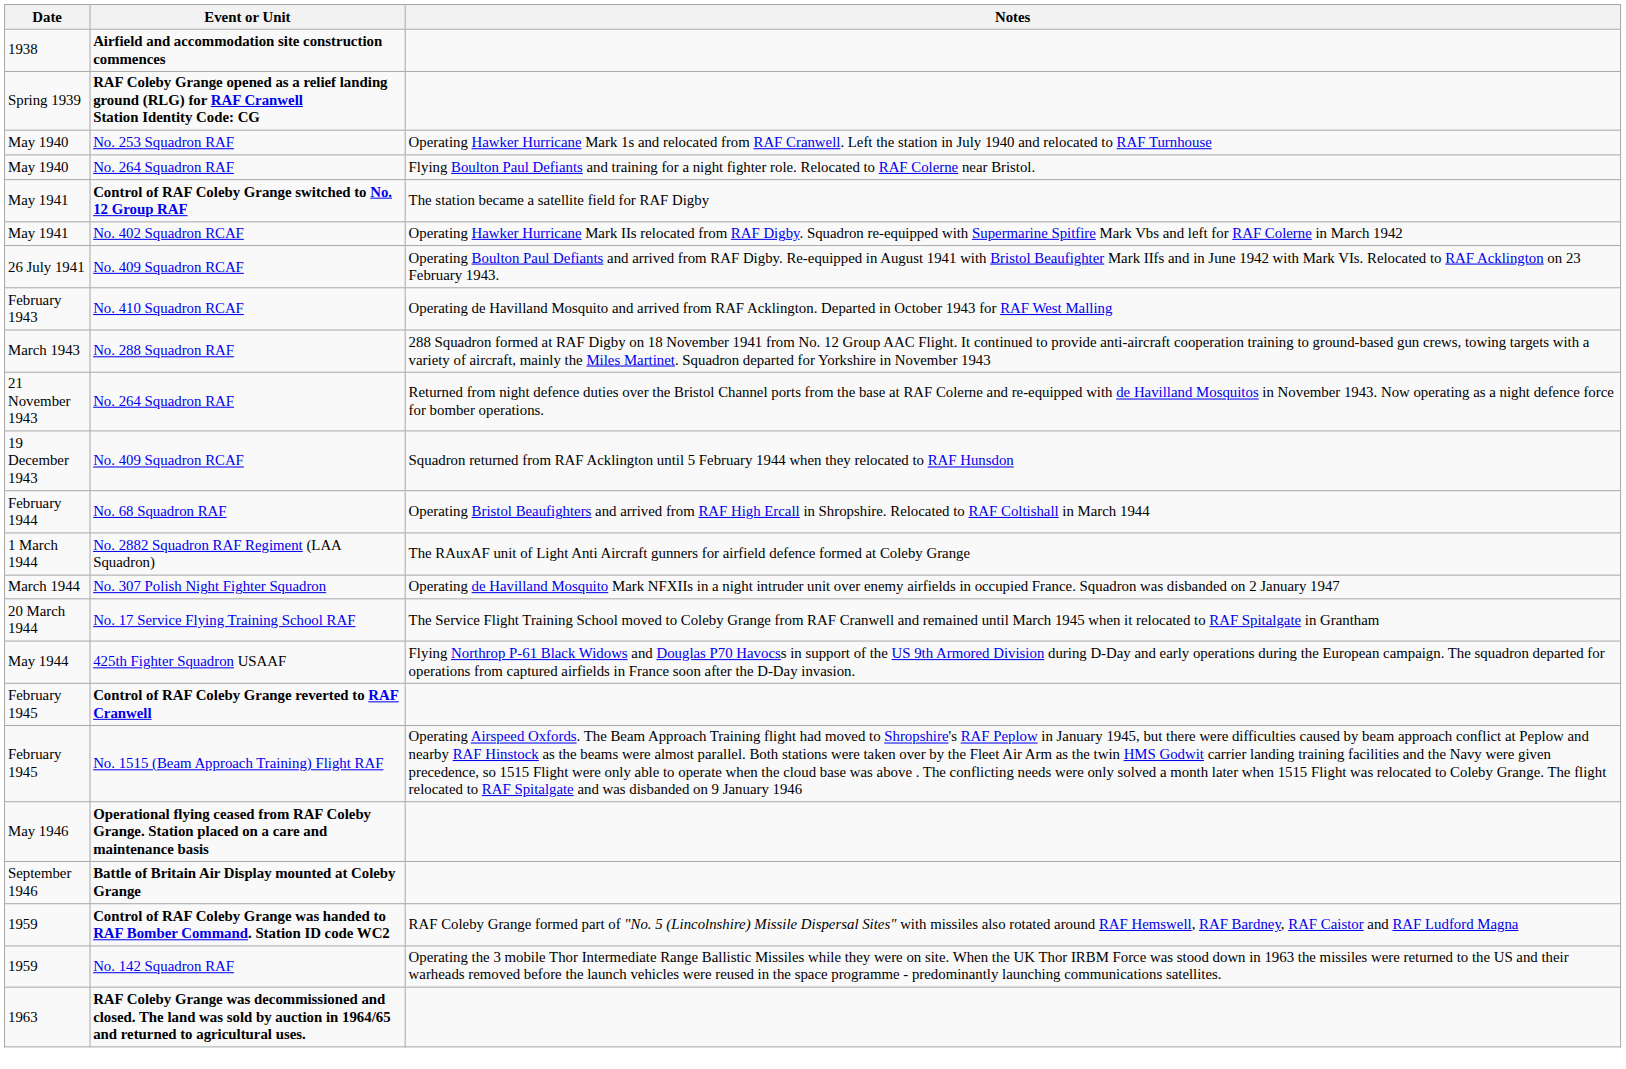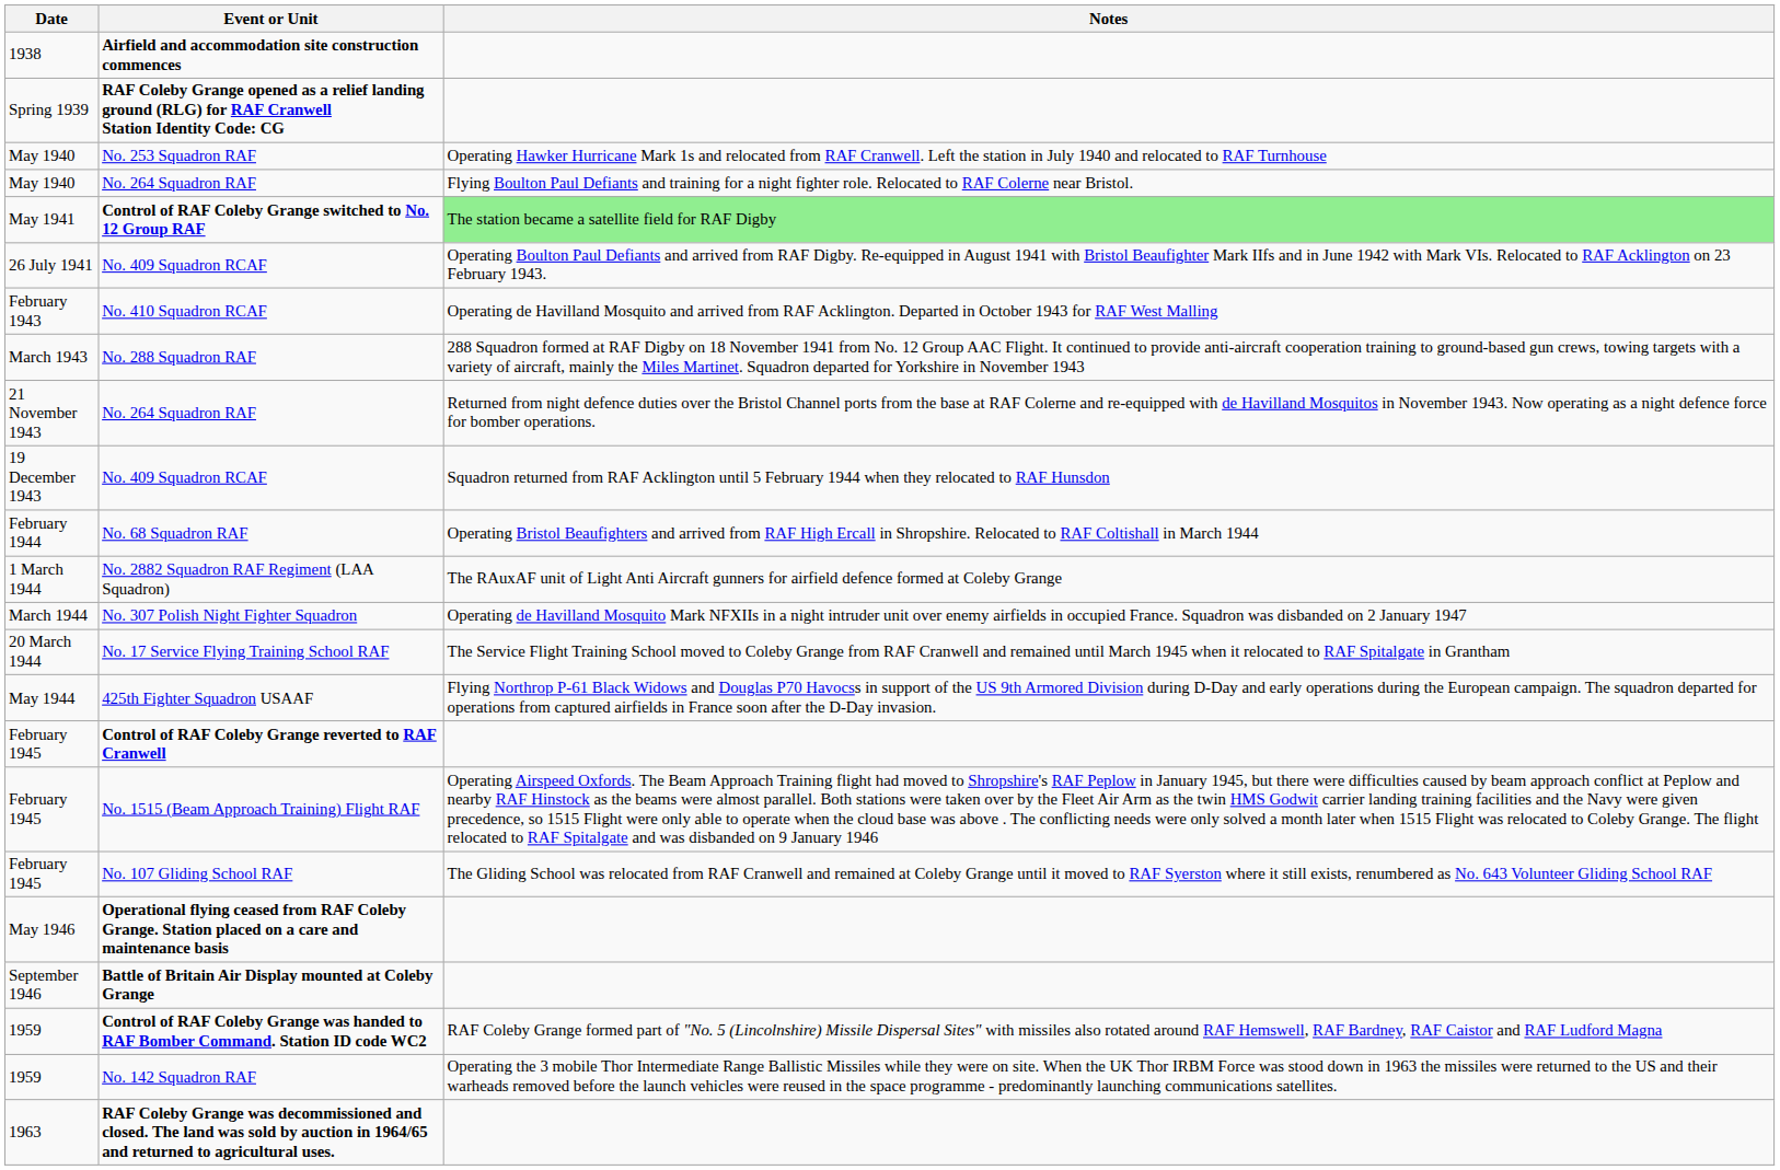Control of RAF Coleby Grange switched to No. 12 Group RAF | Notes: no background -> lightgreen background
- row: May 1941 | No. 402 Squadron RCAF | Operating Hawker Hurricane Mark IIs relocated from RAF Digby. Squadron re-equipped with Supermarine Spitfire Mark Vbs and left for RAF Colerne in March 1942
+ row: February 1945 | No. 107 Gliding School RAF | The Gliding School was relocated from RAF Cranwell and remained at Coleby Grange until it moved to RAF Syerston where it still exists, renumbered as No. 643 Volunteer Gliding School RAF
